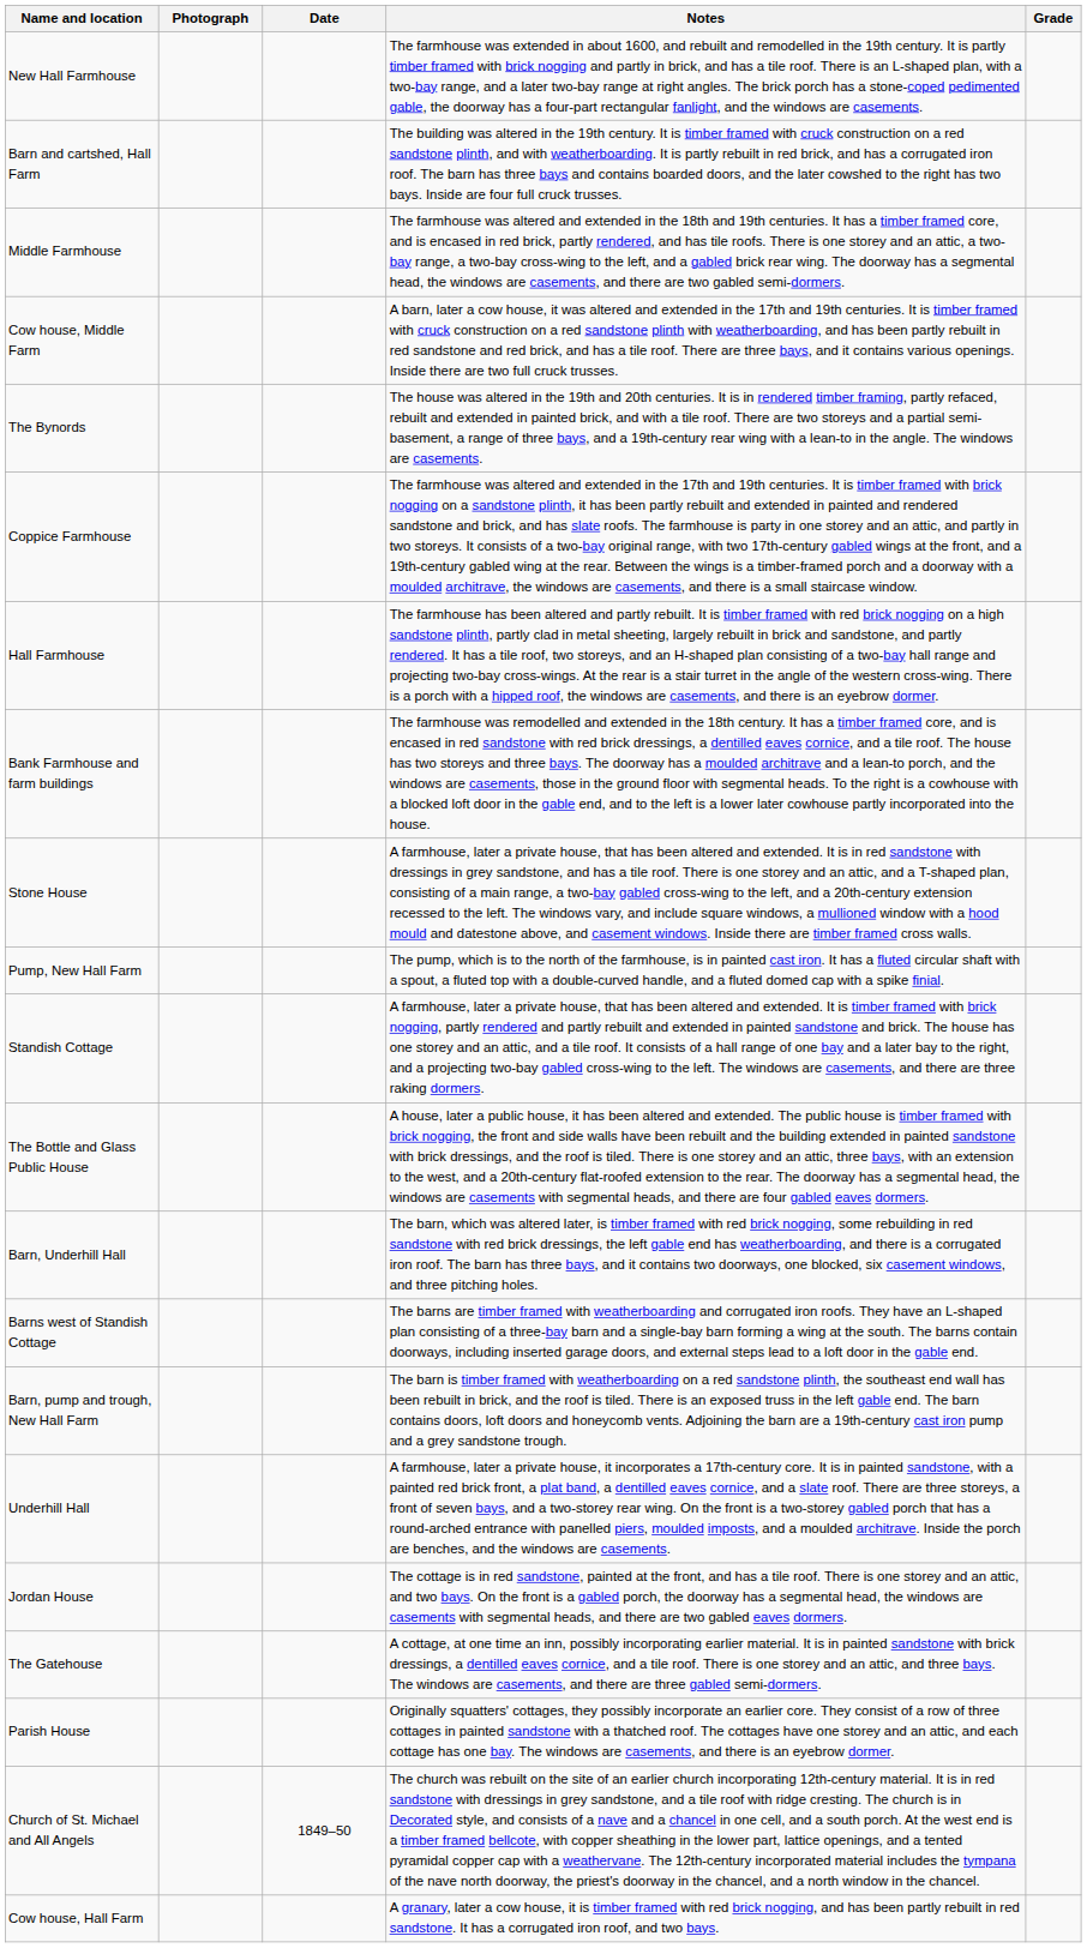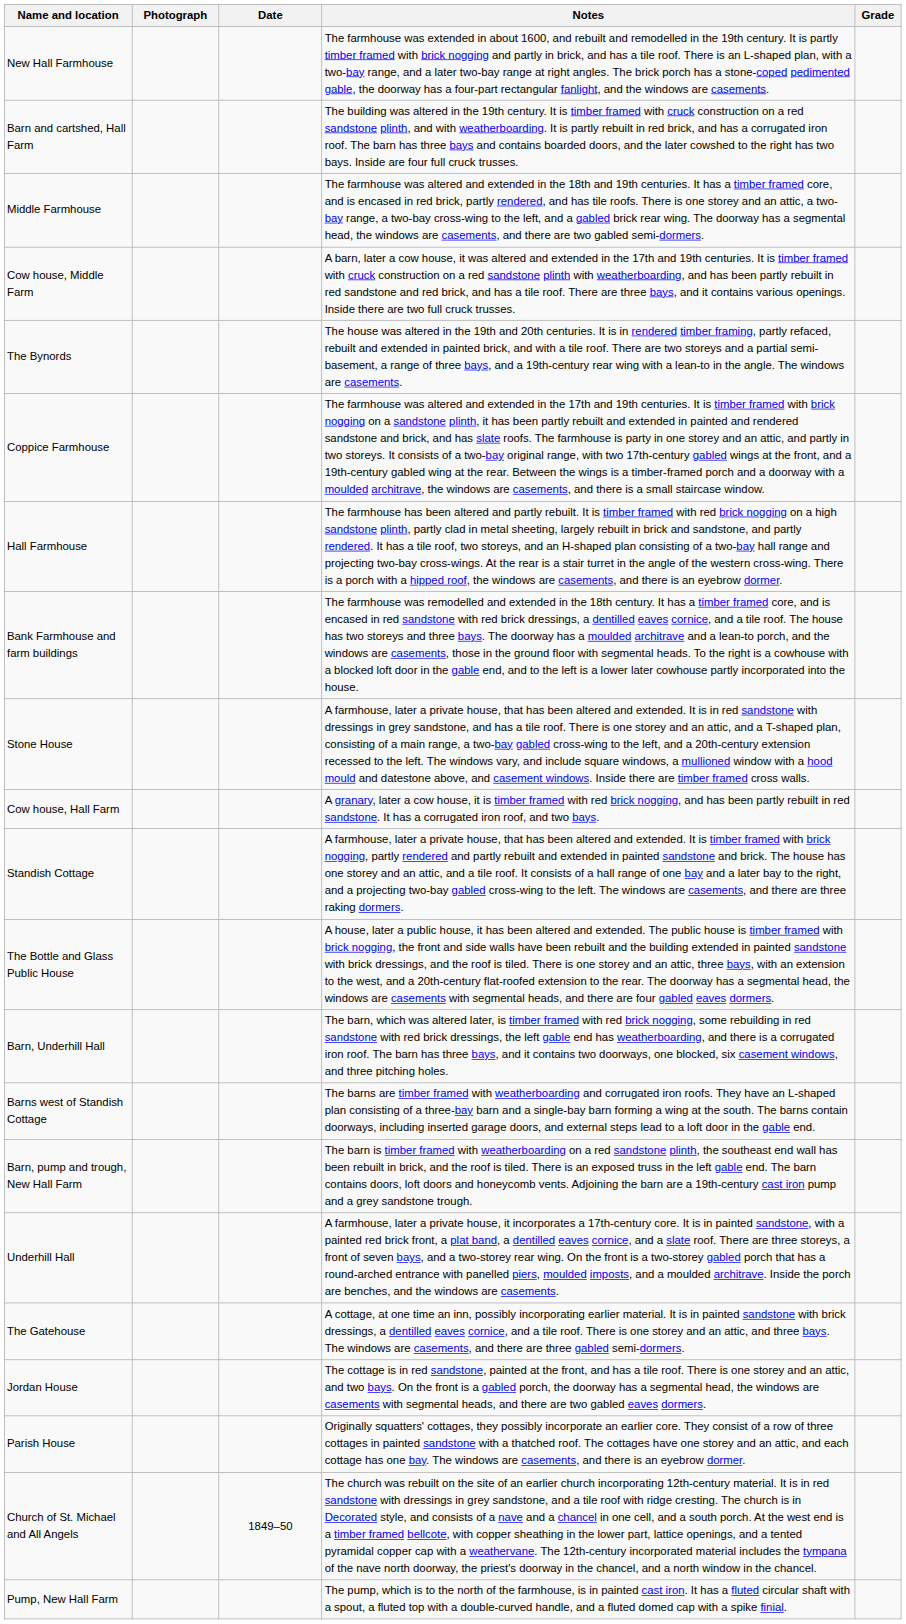rows swapped: Cow house, Hall Farm <-> Pump, New Hall Farm
rows swapped: Jordan House <-> The Gatehouse
